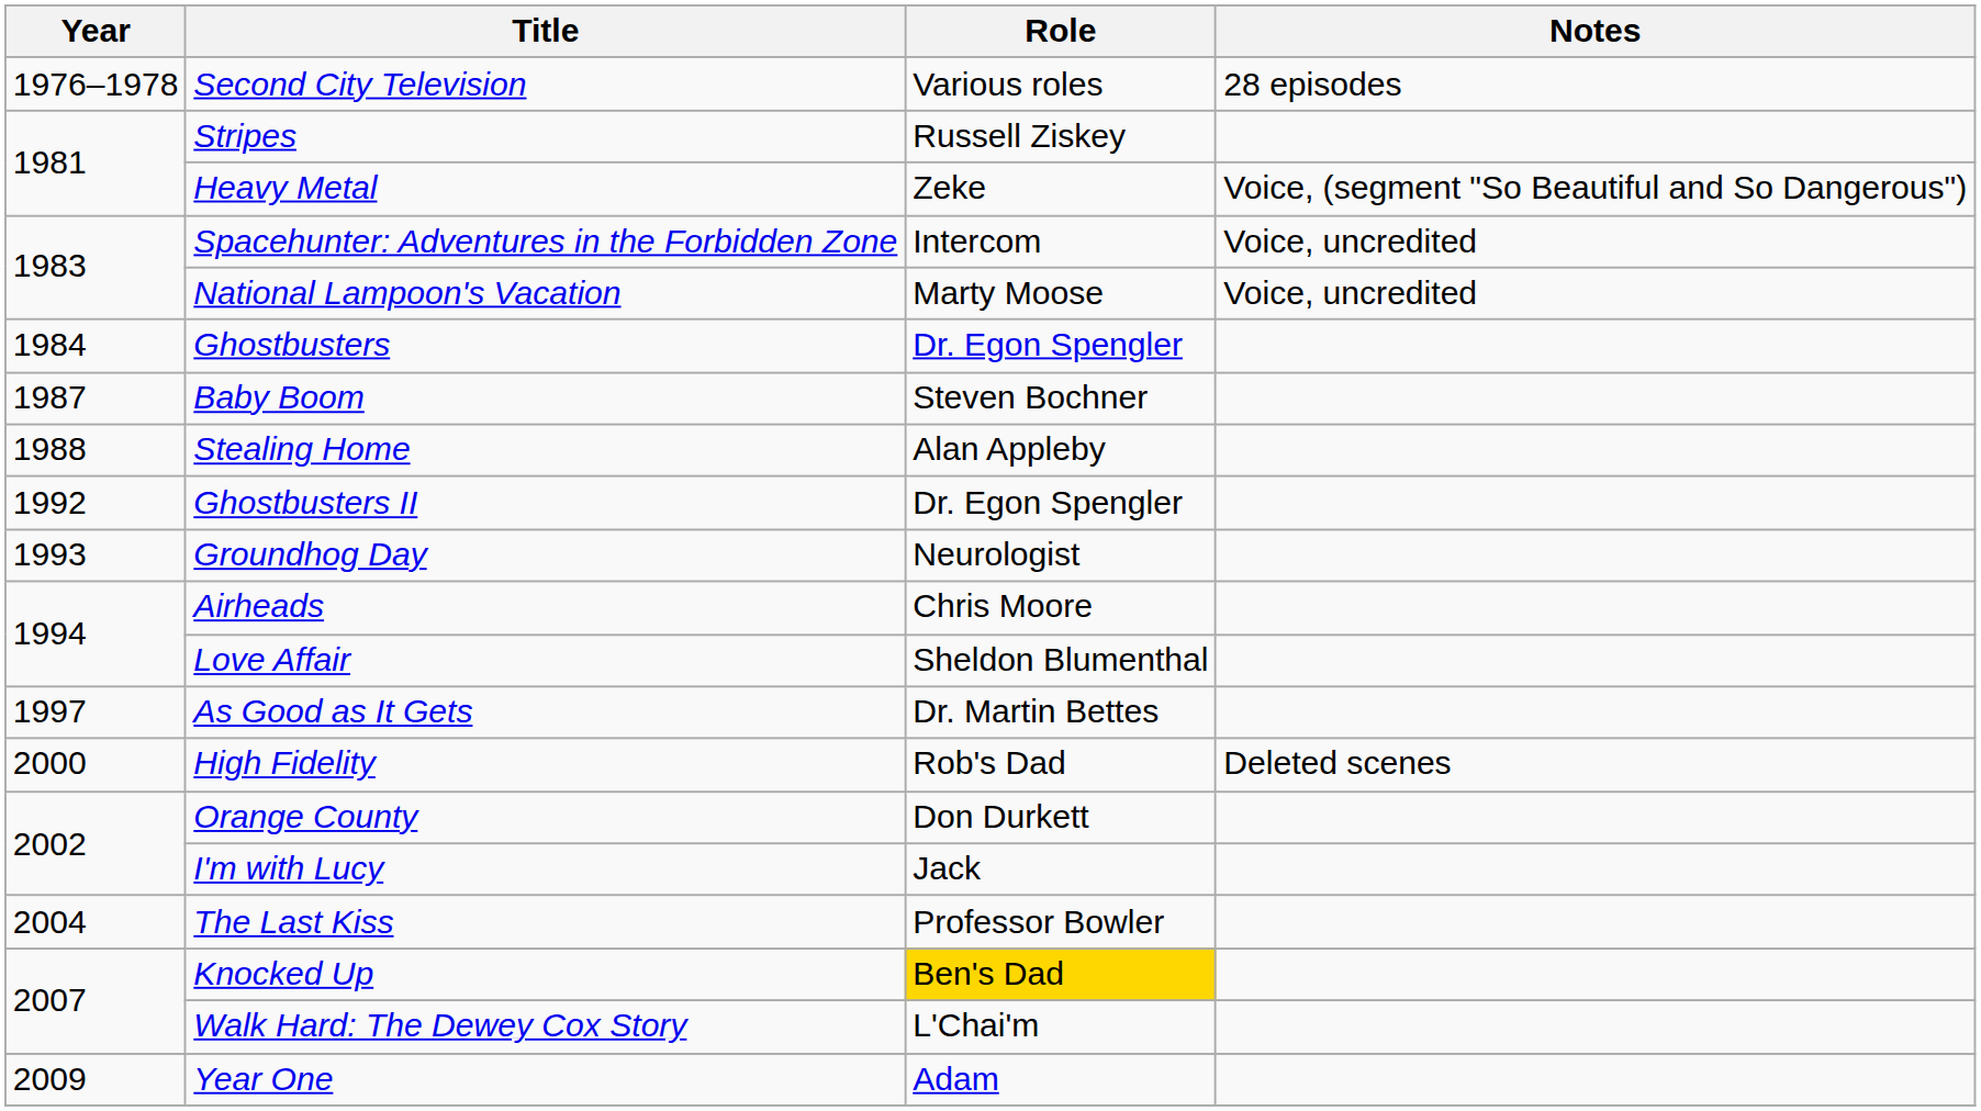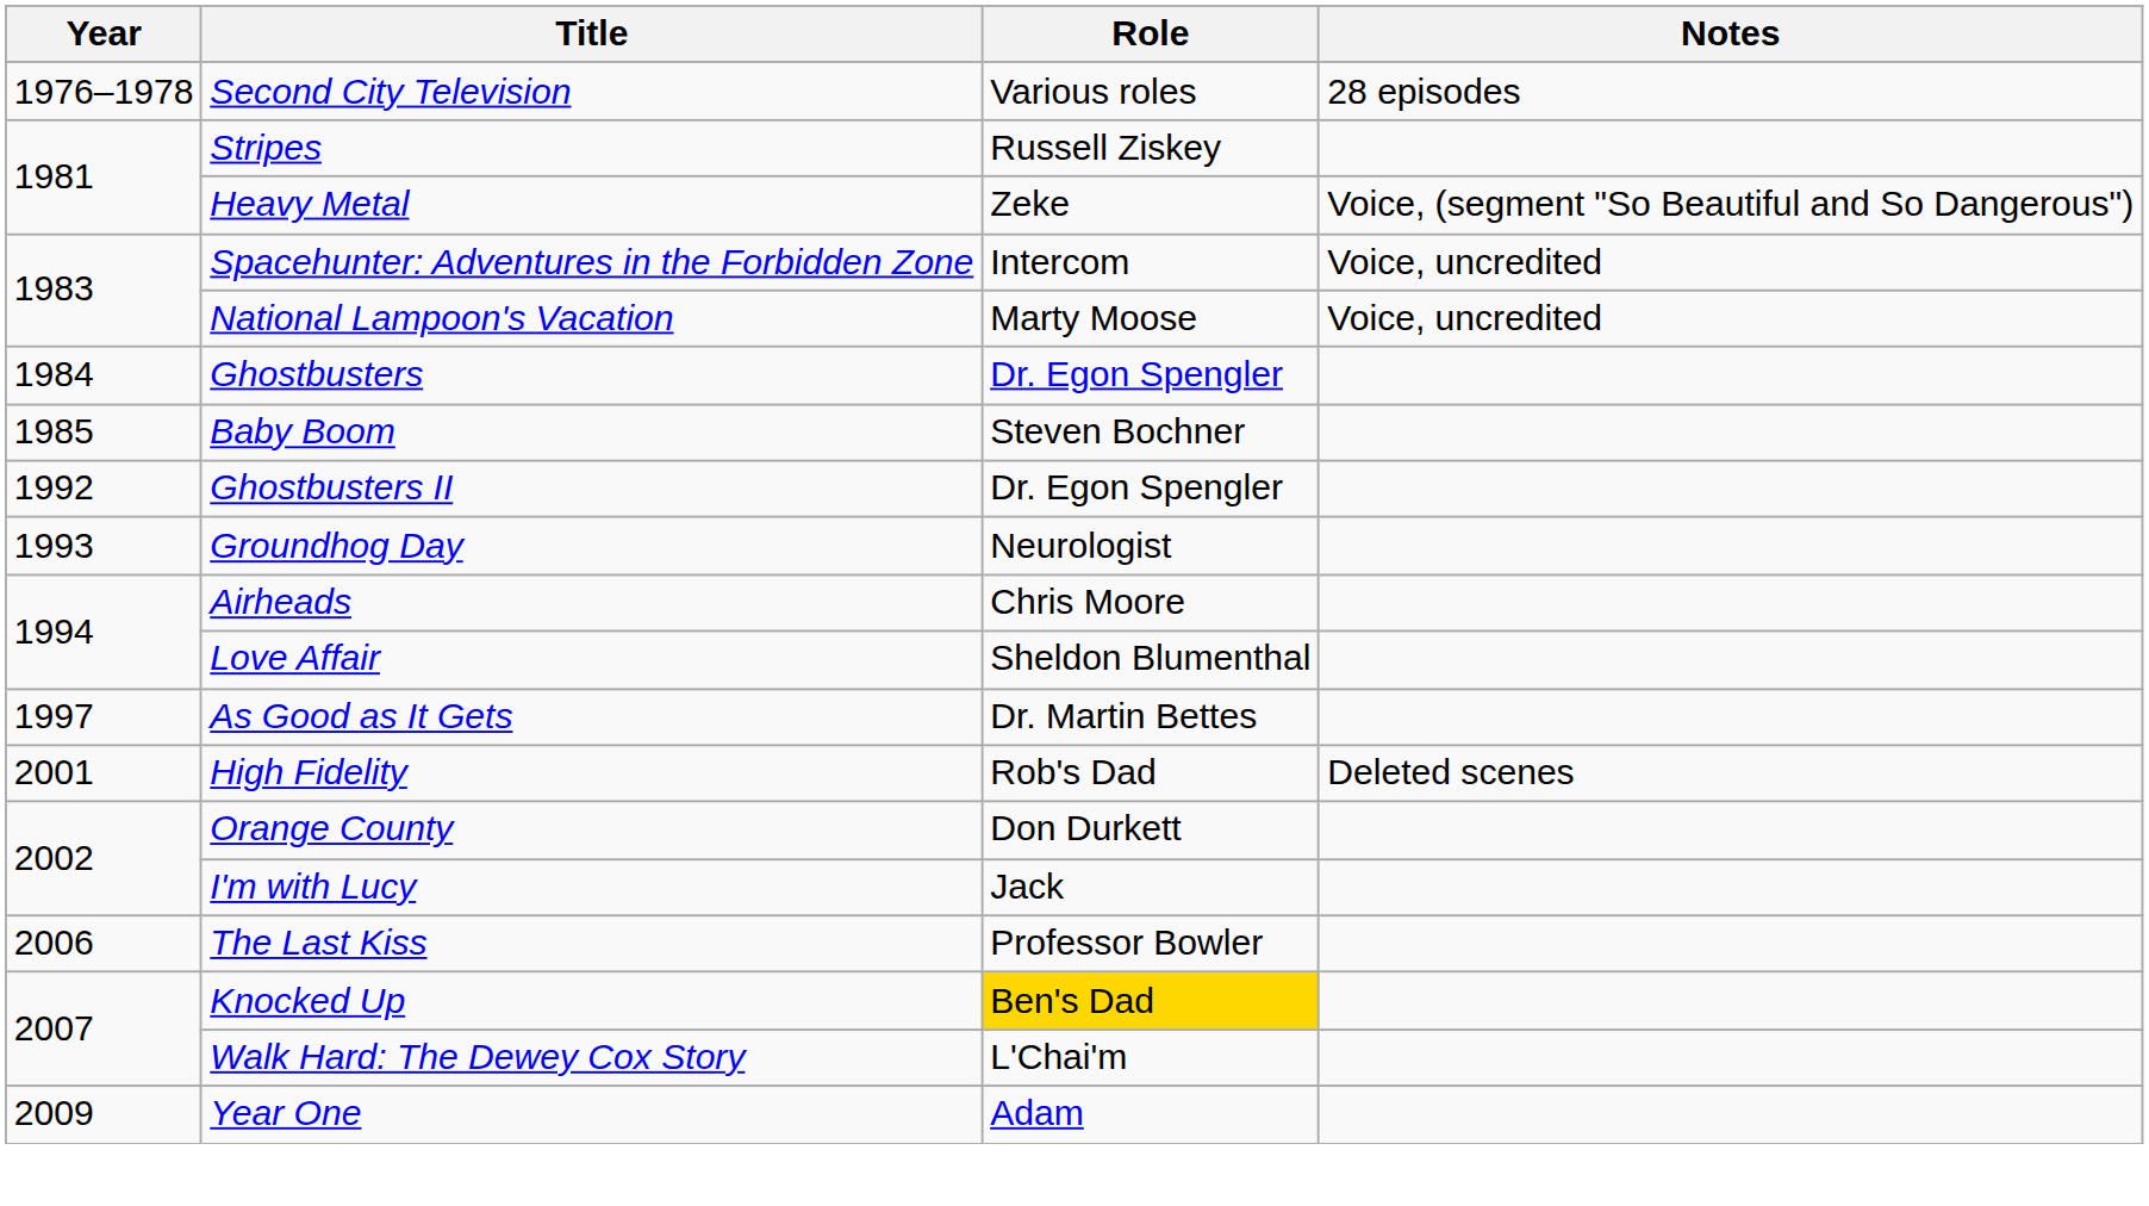Baby Boom | Year: 1987 -> 1985
- row: 1988 | Stealing Home | Alan Appleby
High Fidelity | Year: 2000 -> 2001
The Last Kiss | Year: 2004 -> 2006
